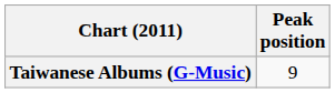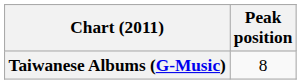Taiwanese Albums (G-Music) | Peak position: 9 -> 8
